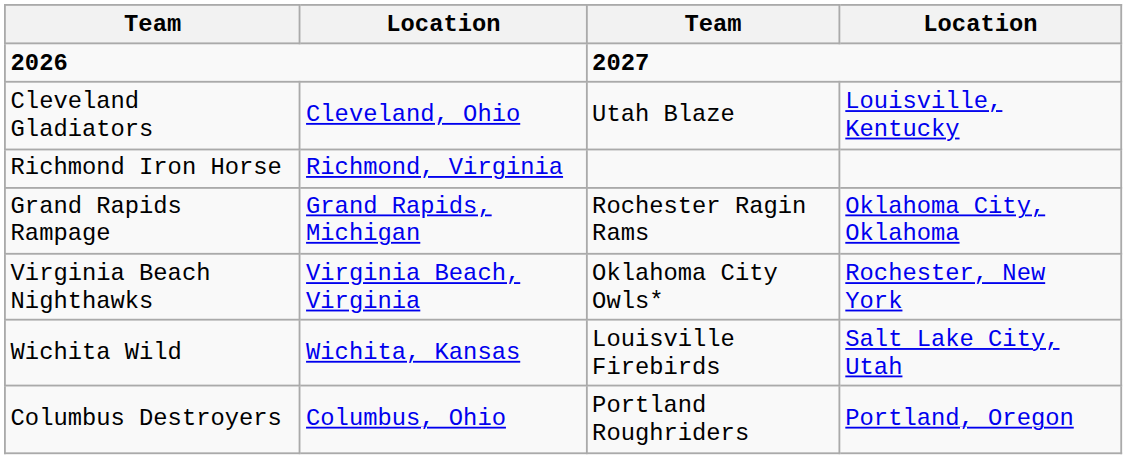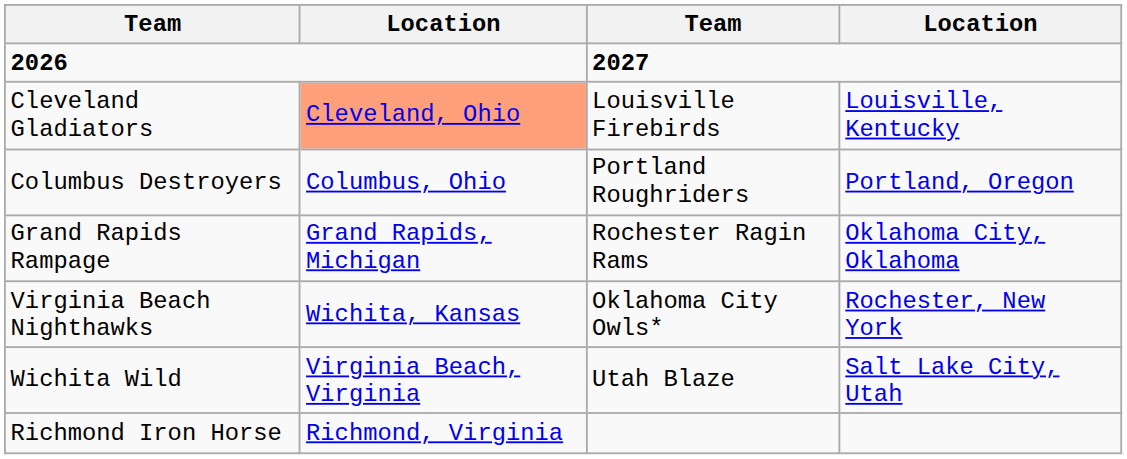Cleveland Gladiators | column 2: no background -> lightsalmon background
Cleveland Gladiators | column 3: Utah Blaze -> Louisville Firebirds
rows swapped: Columbus Destroyers <-> Richmond Iron Horse
Virginia Beach Nighthawks | column 2: Virginia Beach, Virginia -> Wichita, Kansas
Wichita Wild | column 2: Wichita, Kansas -> Virginia Beach, Virginia
Wichita Wild | column 3: Louisville Firebirds -> Utah Blaze
